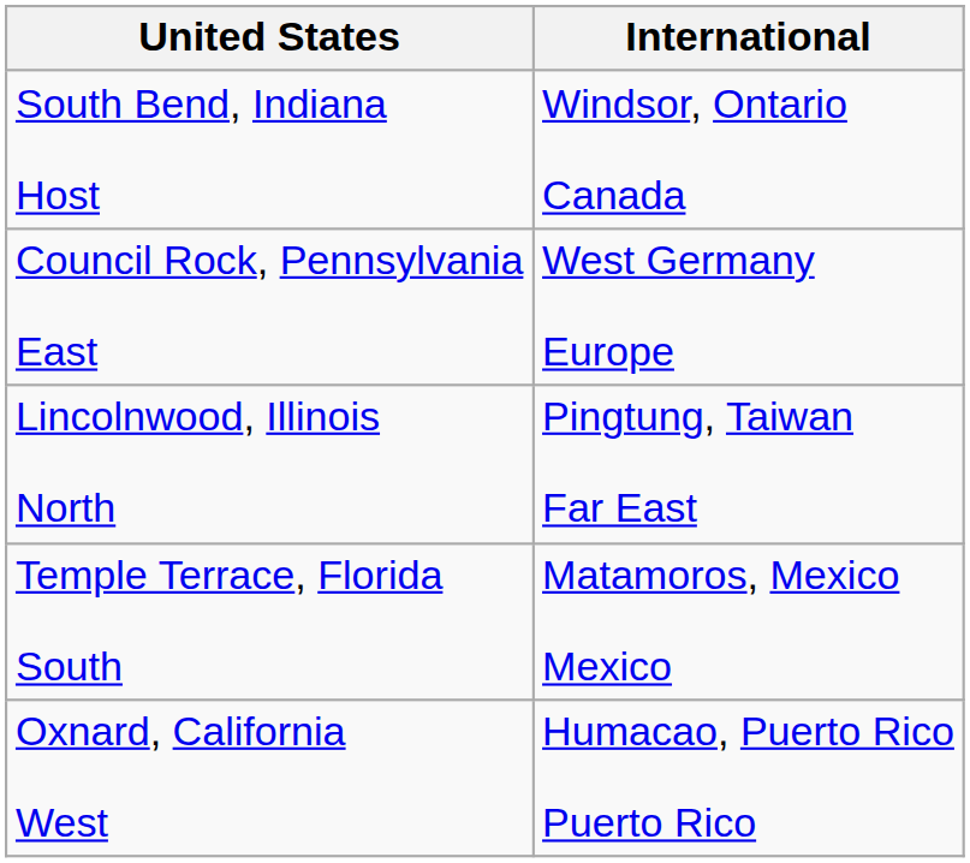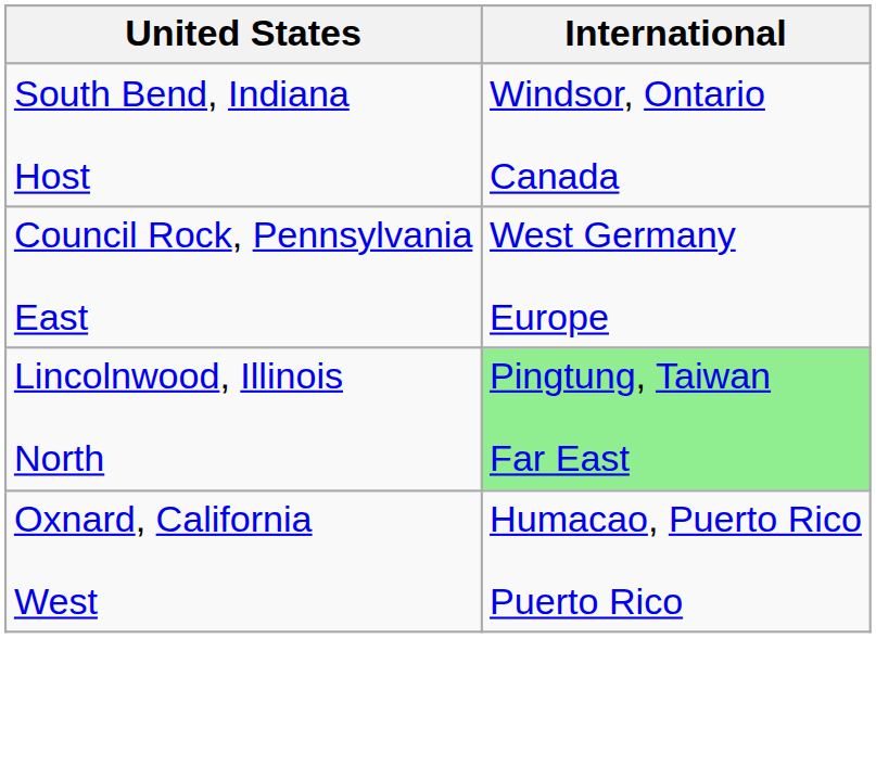Lincolnwood, Illinois North | International: no background -> lightgreen background
- row: Temple Terrace, Florida South | Matamoros, Mexico Mexico
